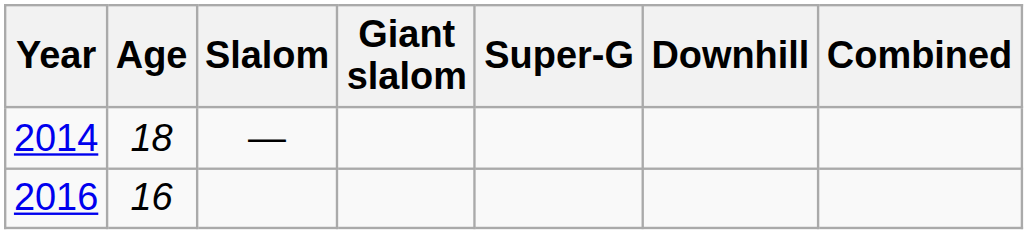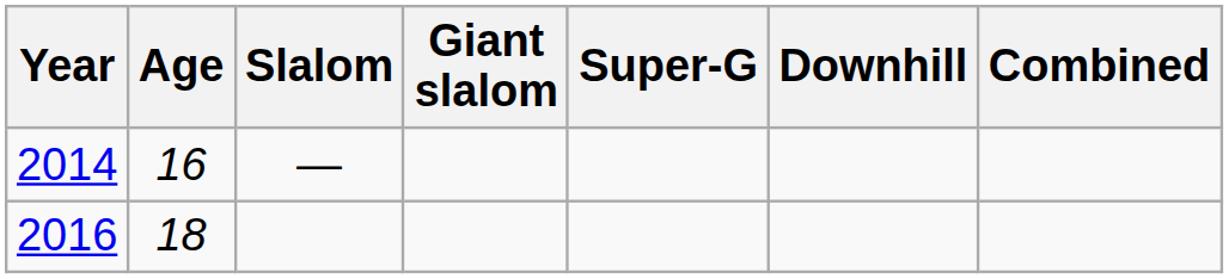2014 | Age: 18 -> 16
2016 | Age: 16 -> 18
